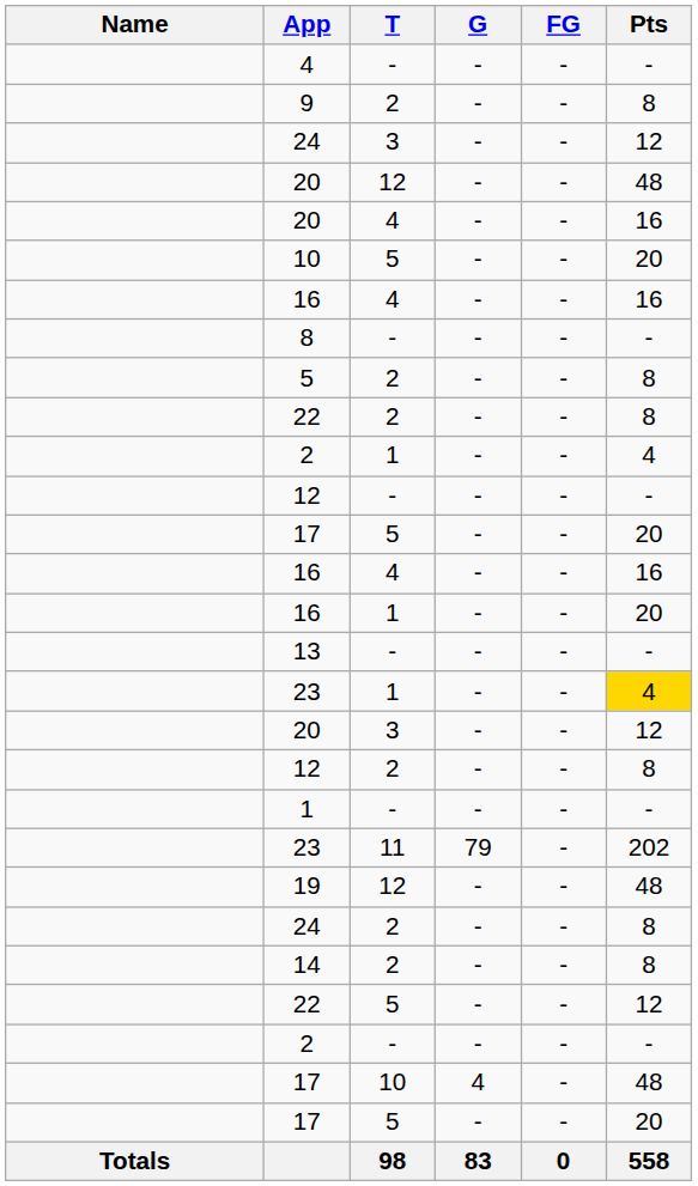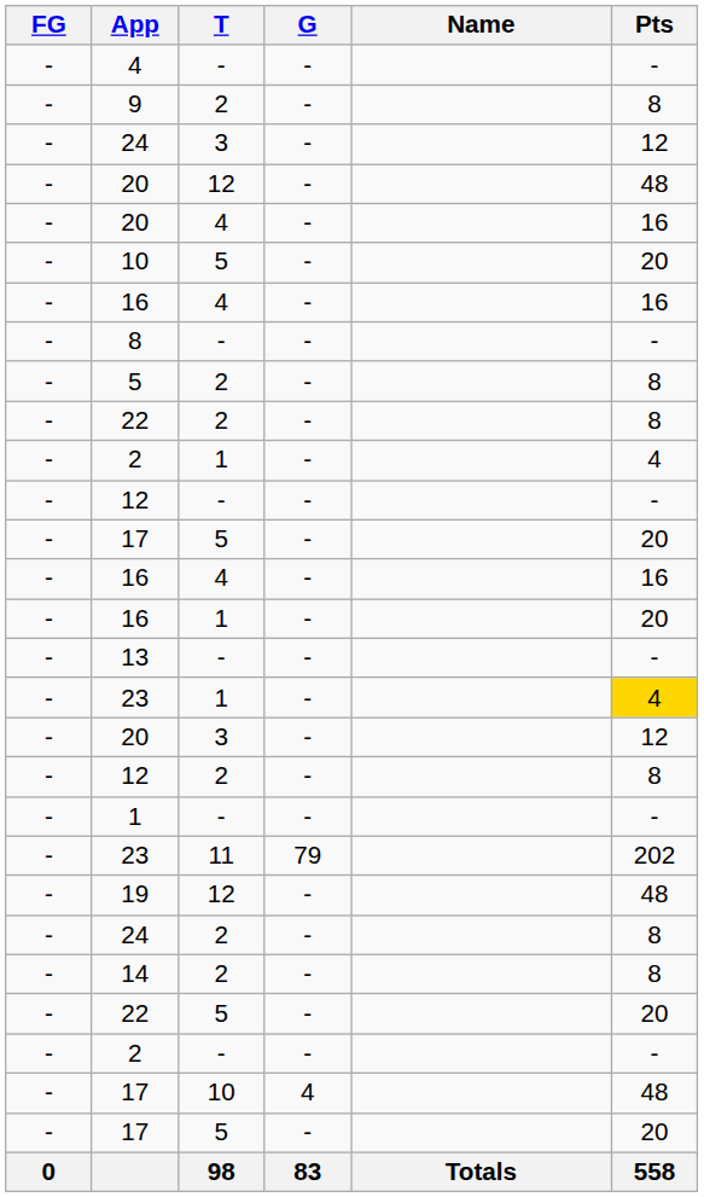columns swapped: Name <-> FG
22 / 5 | Pts: 12 -> 20
